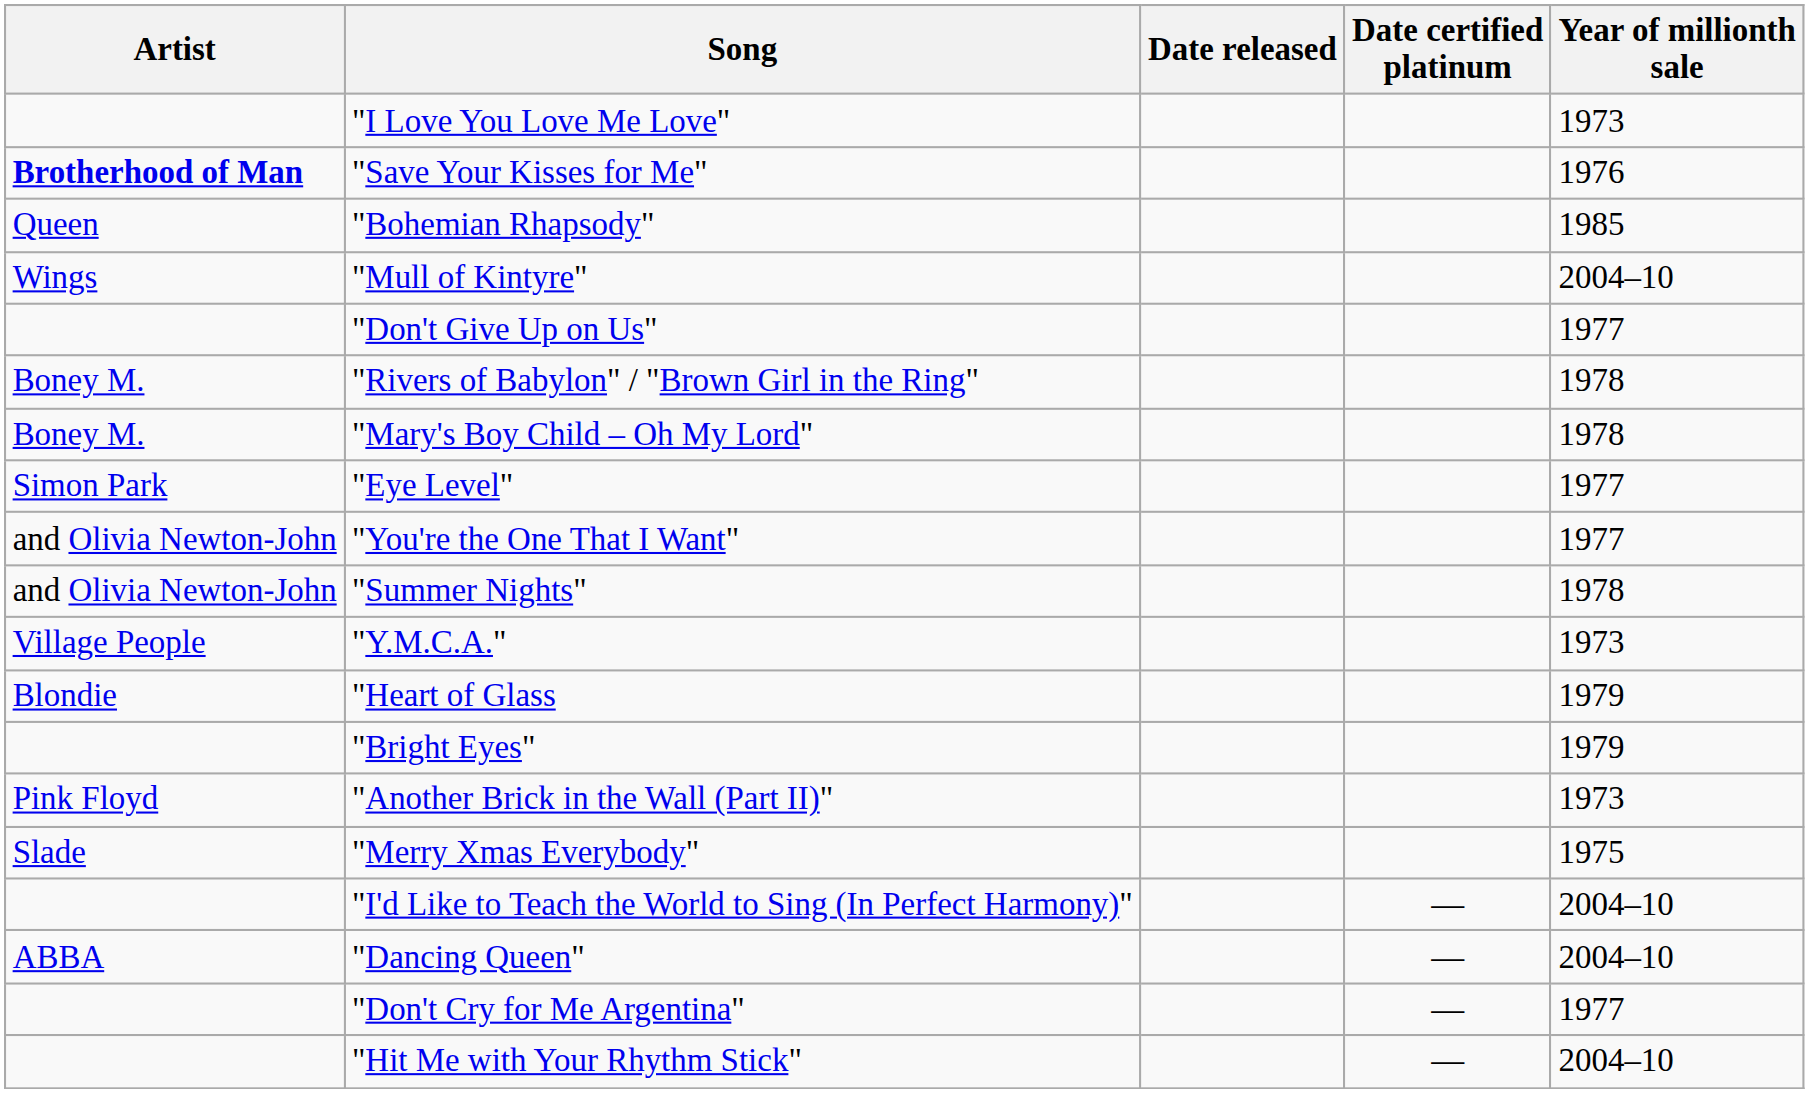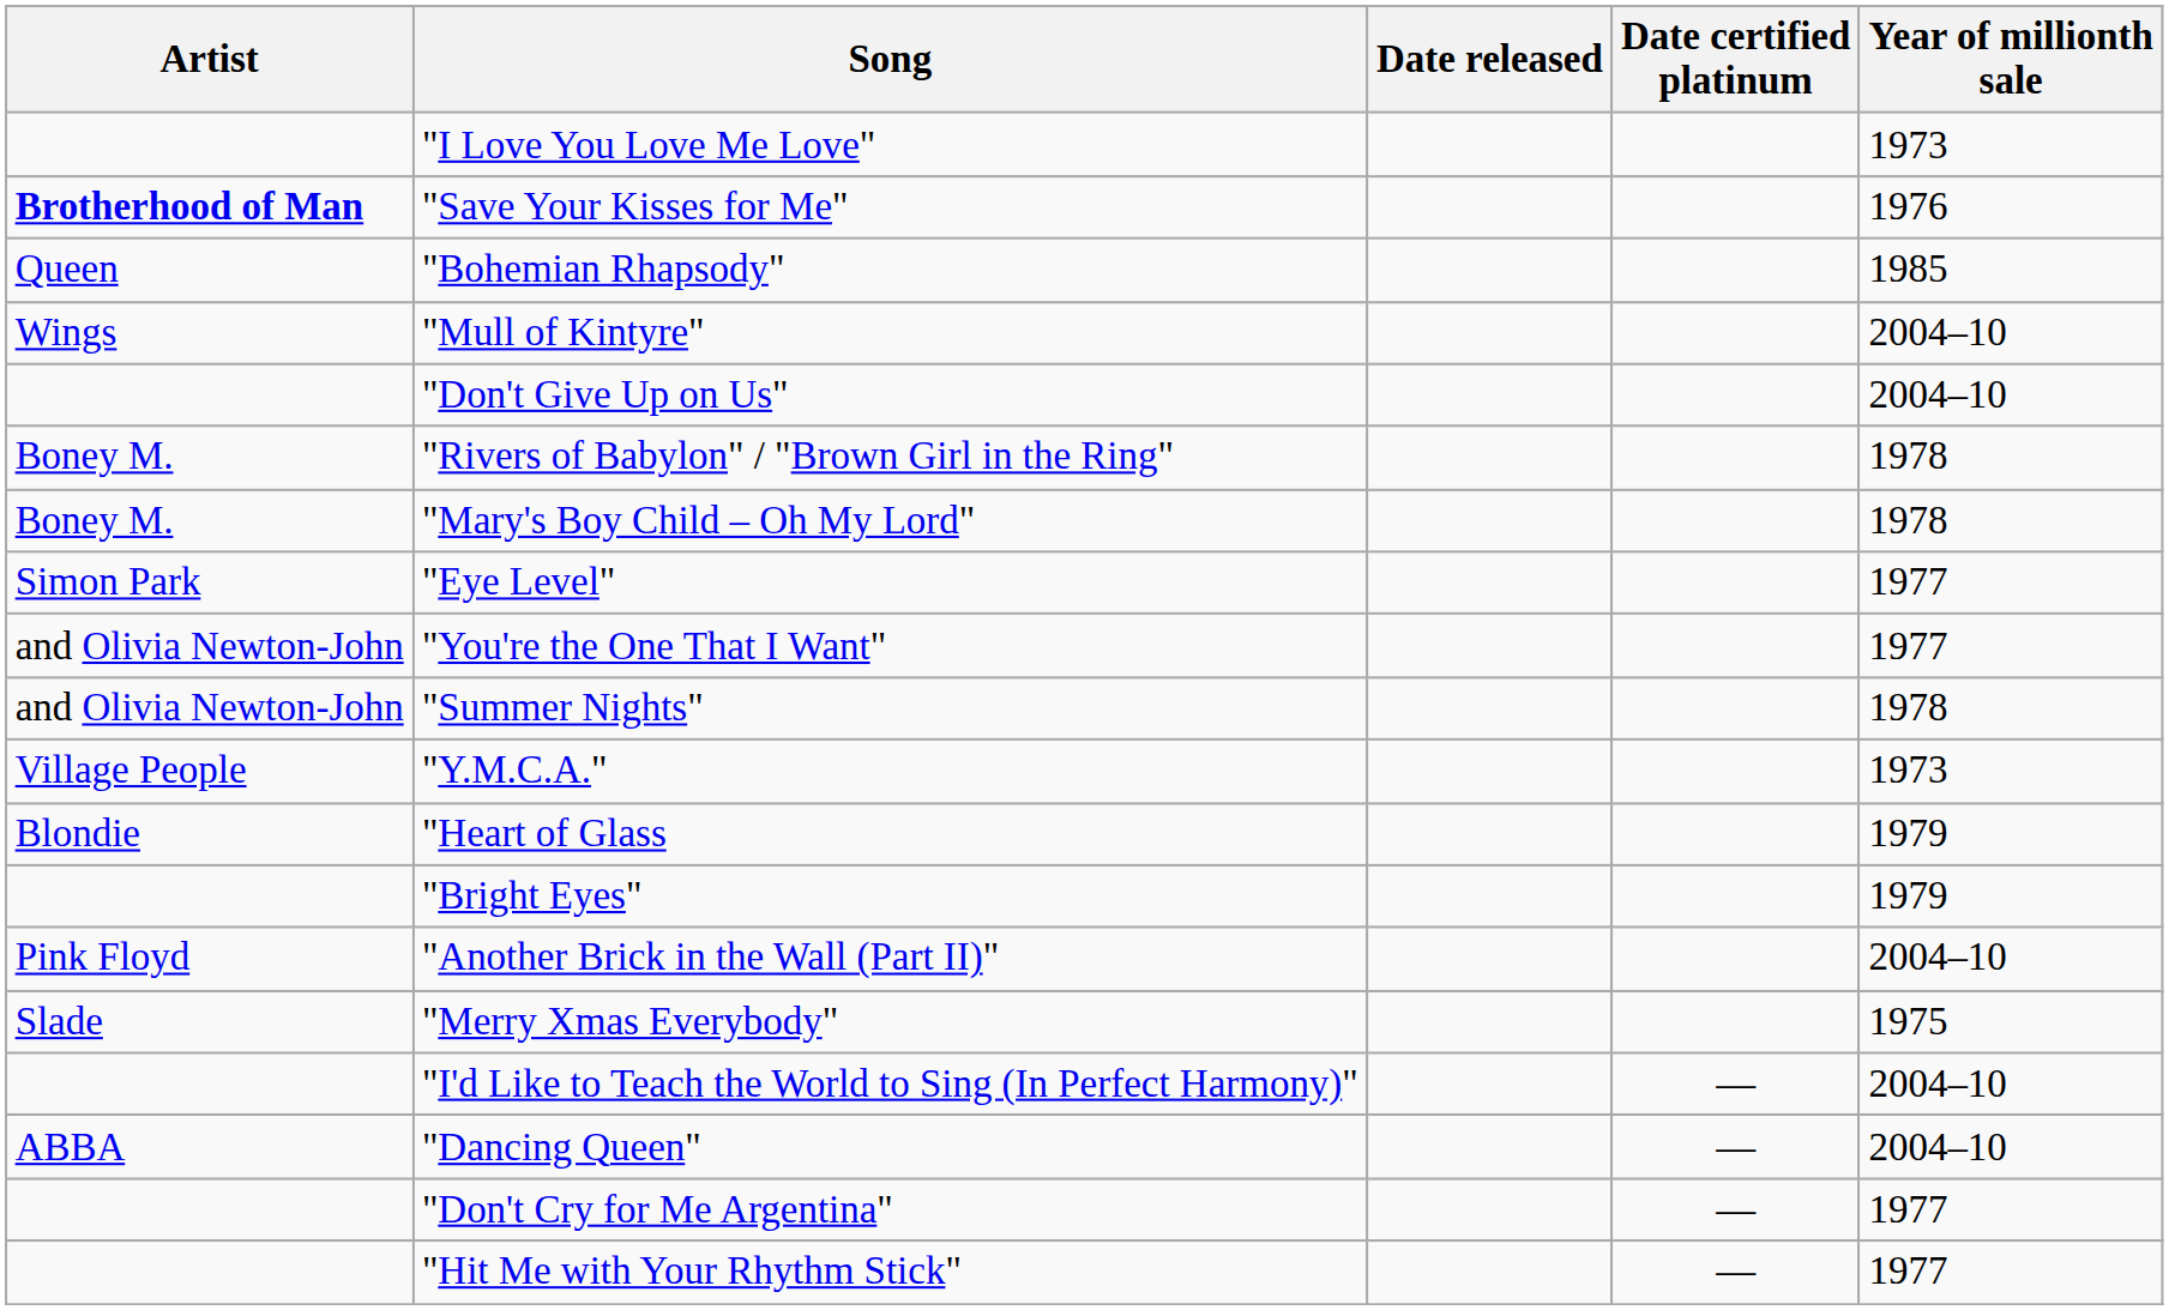"Don't Give Up on Us" | Year of millionth sale: 1977 -> 2004–10
"Another Brick in the Wall (Part II)" | Year of millionth sale: 1973 -> 2004–10
"Hit Me with Your Rhythm Stick" | Year of millionth sale: 2004–10 -> 1977
